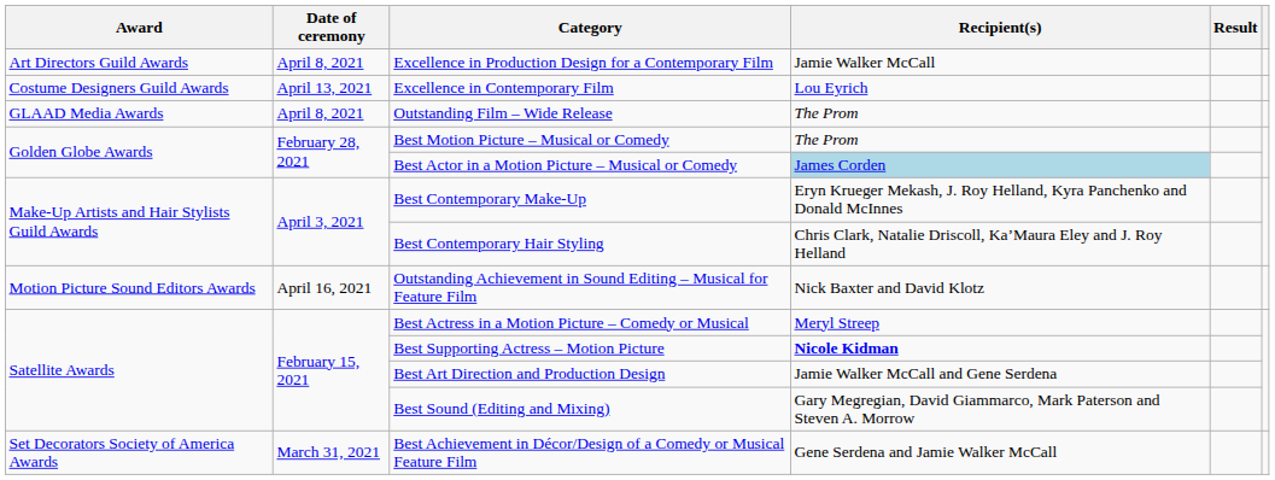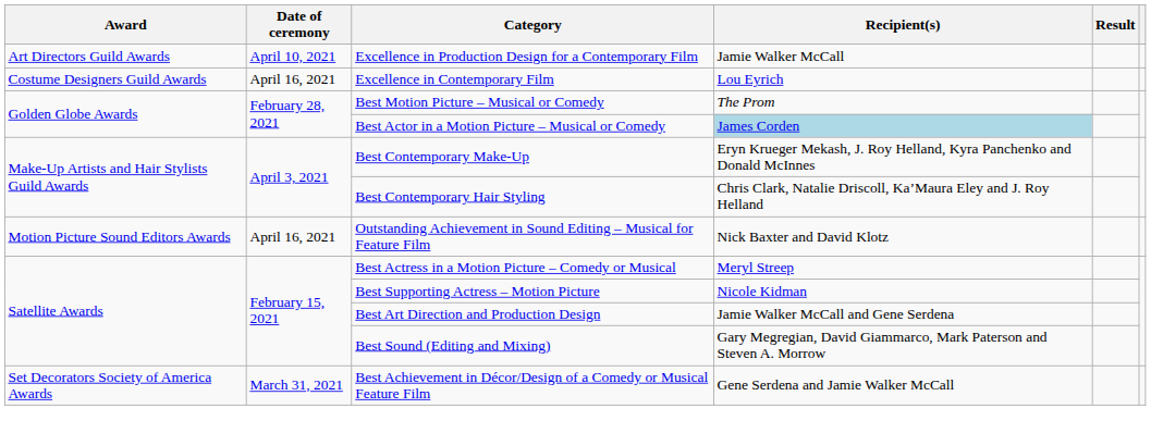Excellence in Production Design for a Contemporary Film | Date of ceremony: April 8, 2021 -> April 10, 2021
Excellence in Contemporary Film | Date of ceremony: April 13, 2021 -> April 16, 2021
- row: GLAAD Media Awards | April 8, 2021 | Outstanding Film – Wide Release | The Prom
Best Supporting Actress – Motion Picture | Recipient(s): bold -> normal
